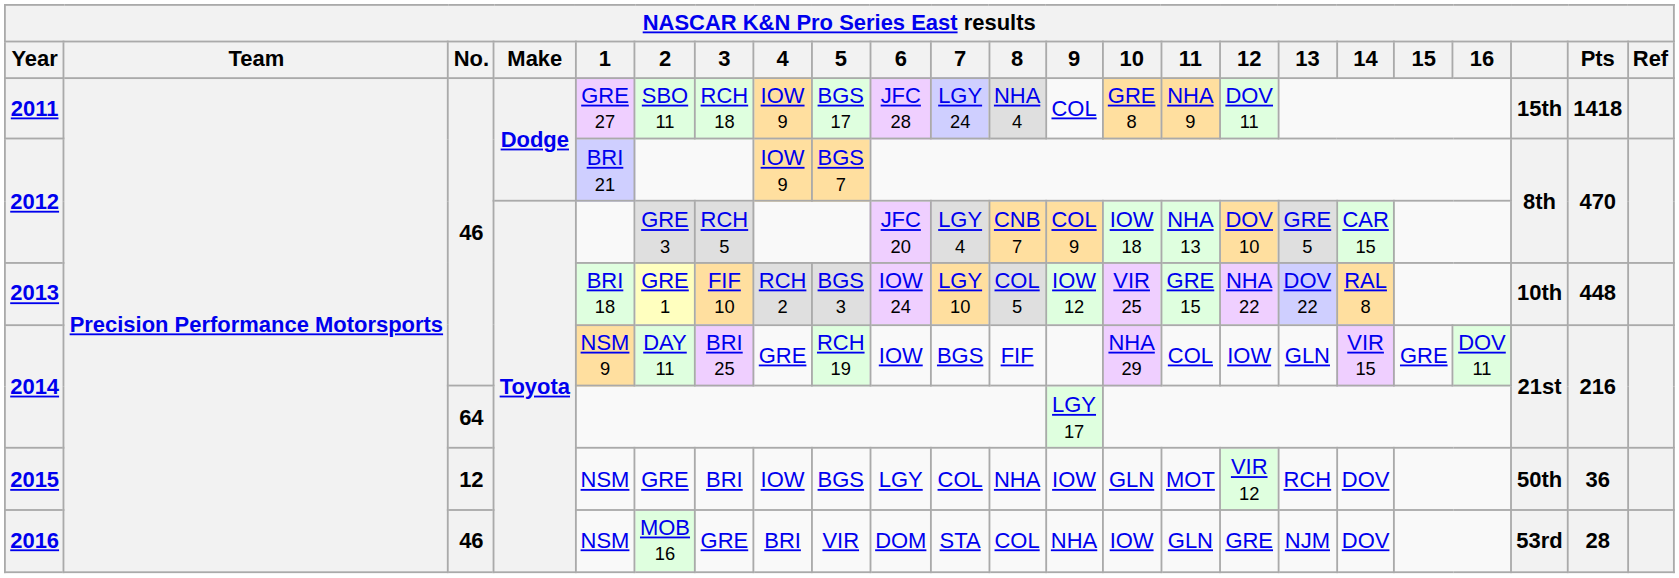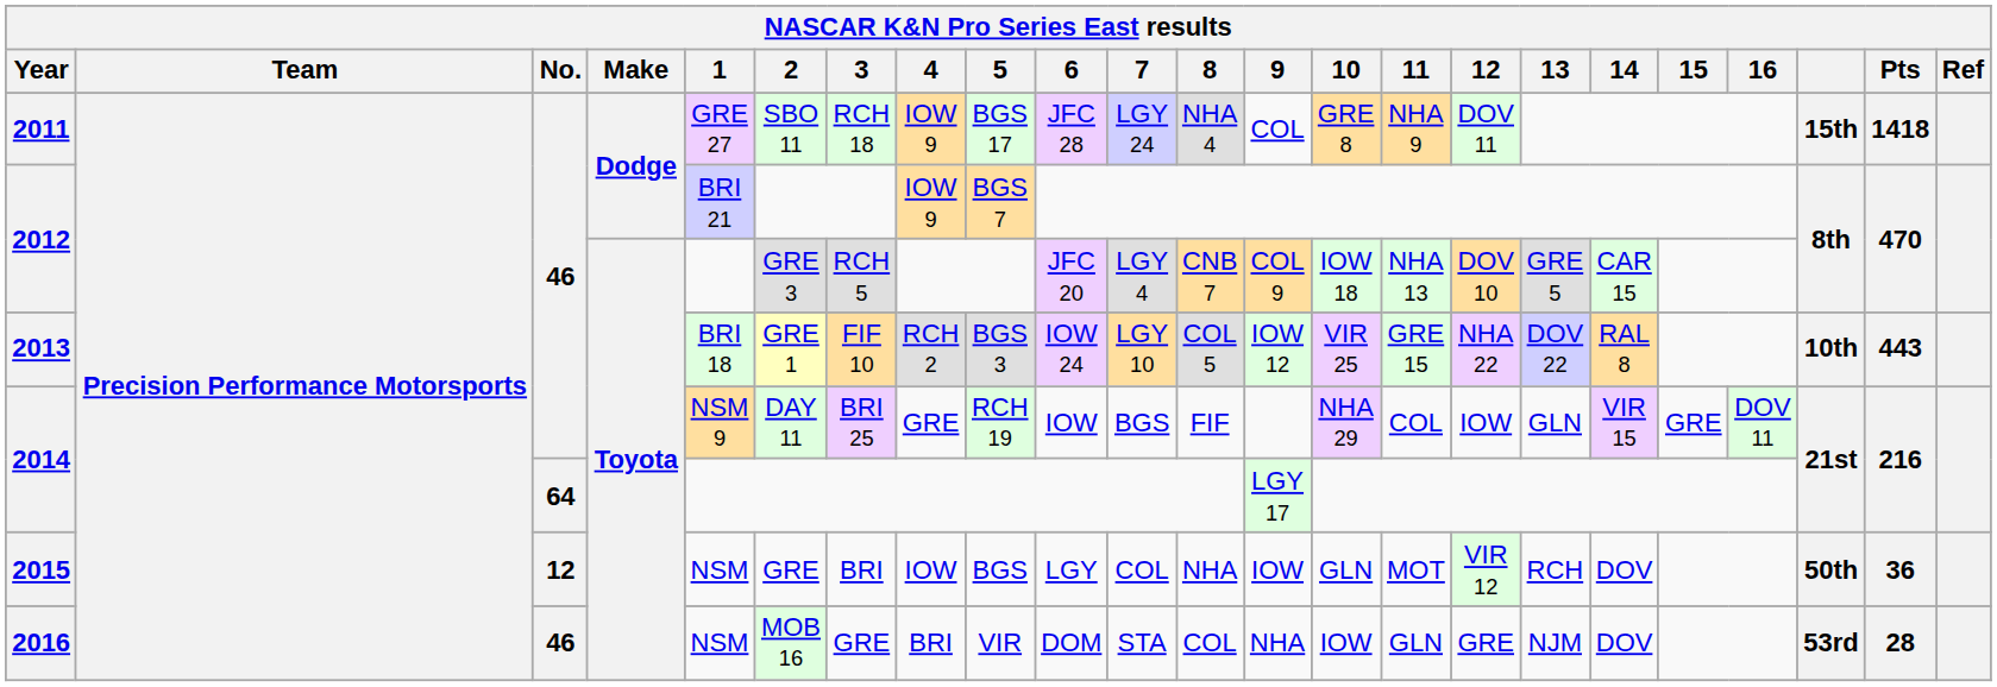2013 | Pts: 448 -> 443
